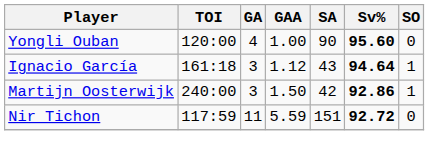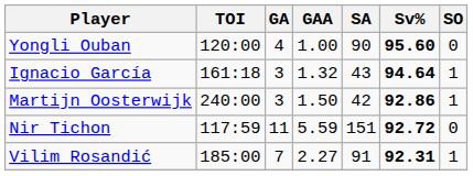Ignacio García | GAA: 1.12 -> 1.32
+ row: Vilim Rosandić | 185:00 | 7 | 2.27 | 91 | 92.31 | 1
